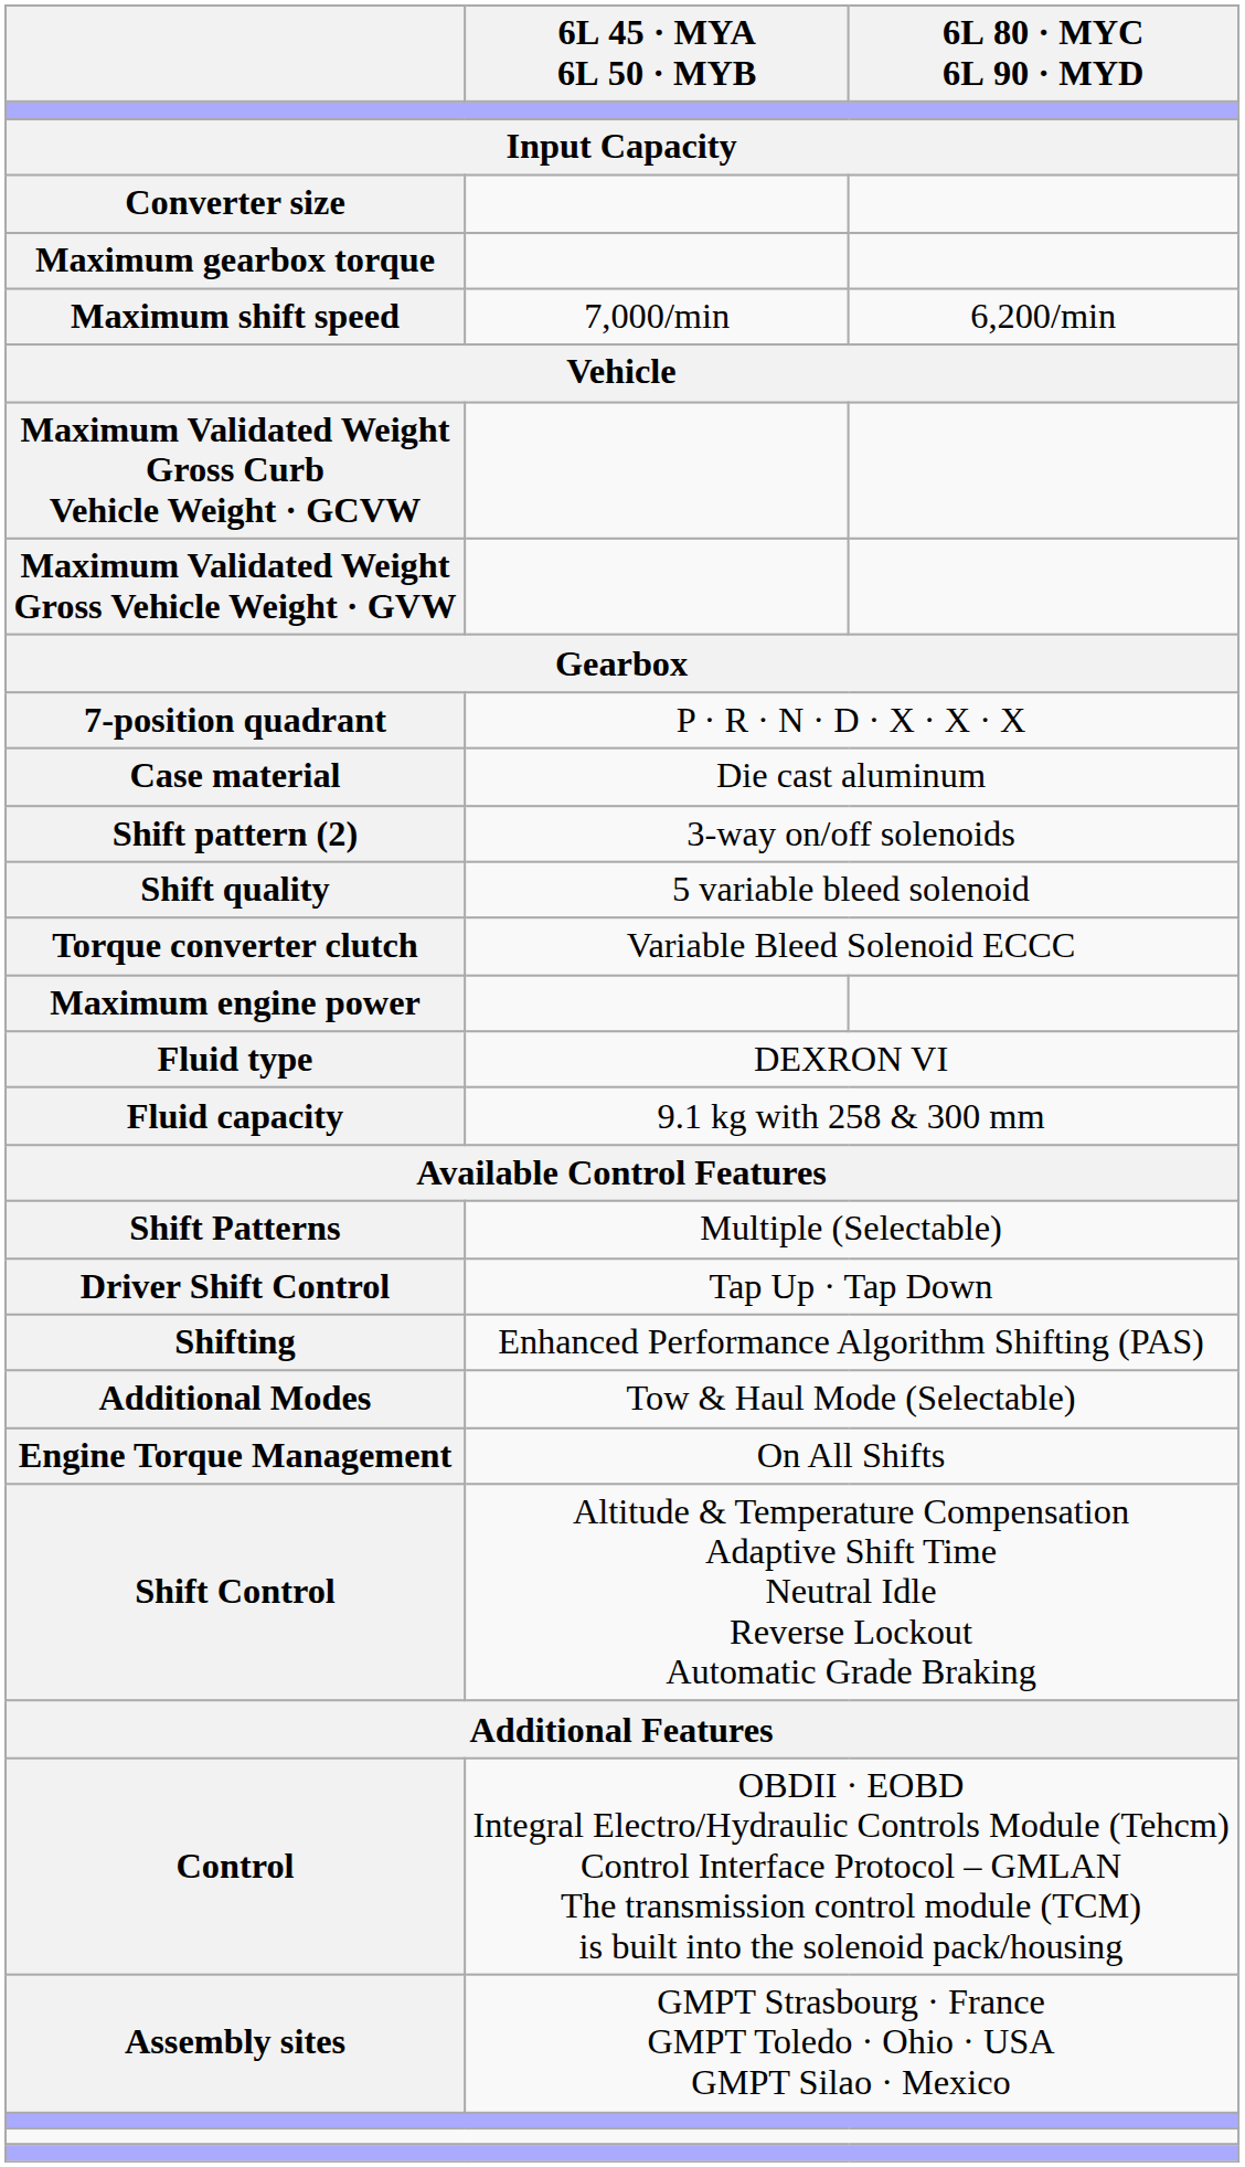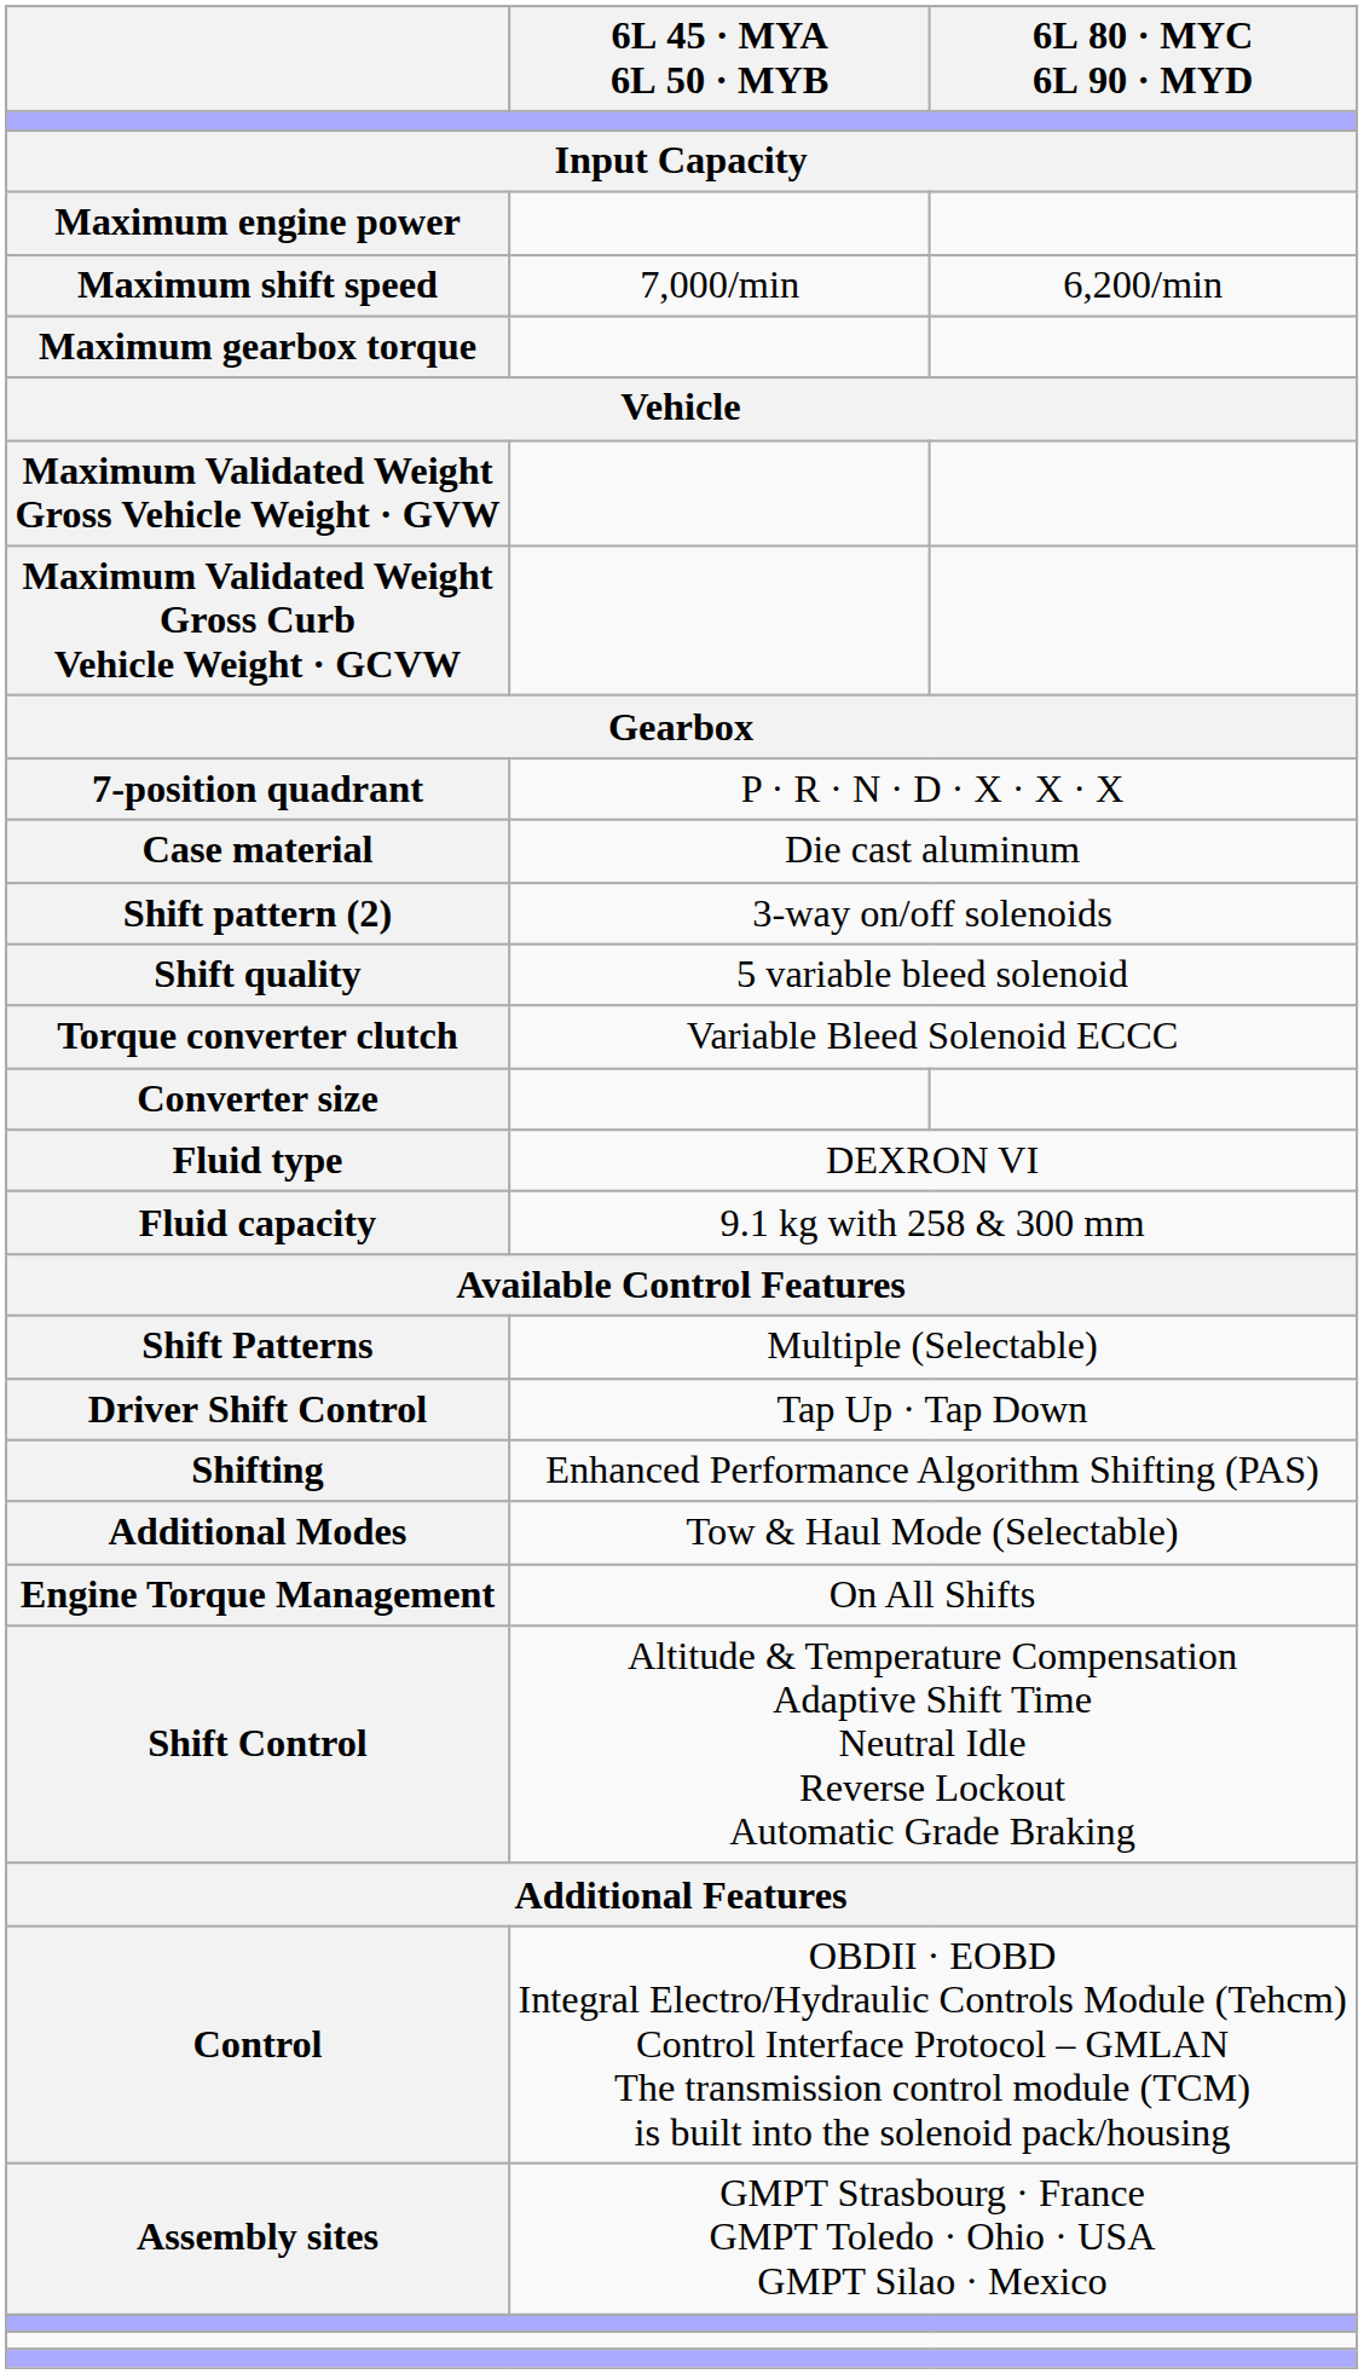rows swapped: Maximum engine power <-> Converter size
rows swapped: Maximum gearbox torque <-> Maximum shift speed
rows swapped: Maximum Validated Weight Gross Vehicle Weight · GVW <-> Maximum Validated Weight Gross Curb Vehicle Weight · GCVW
